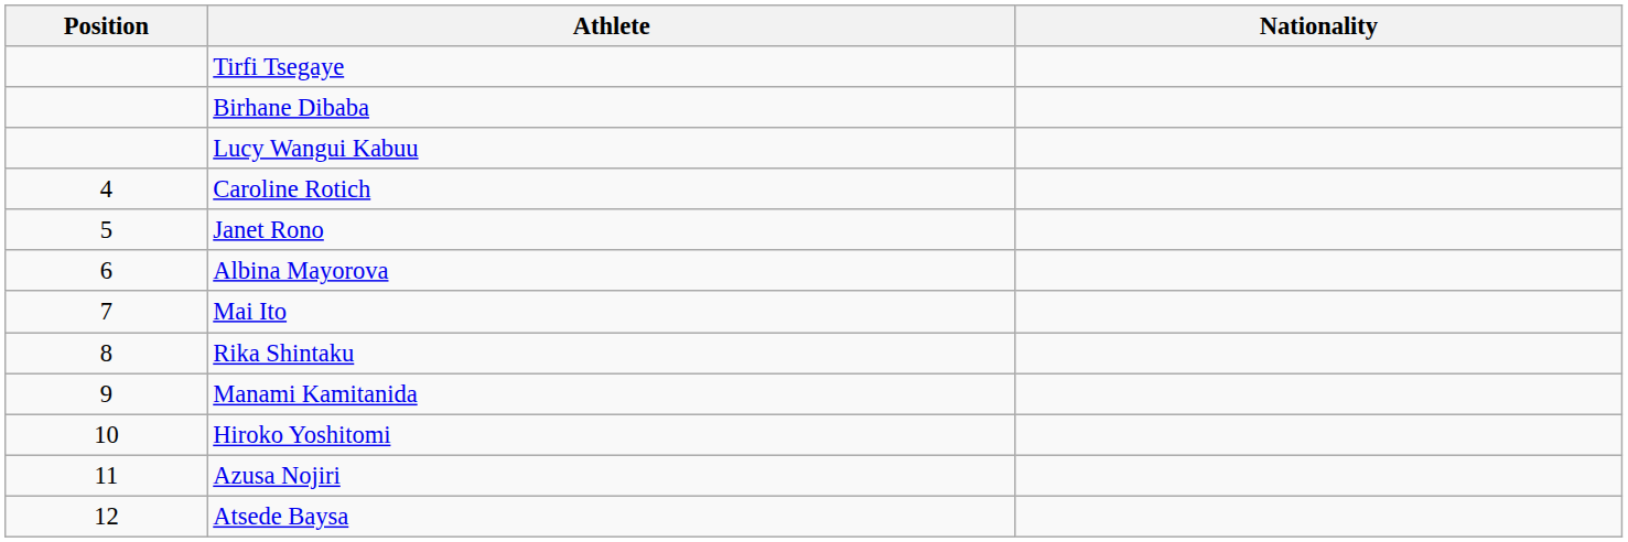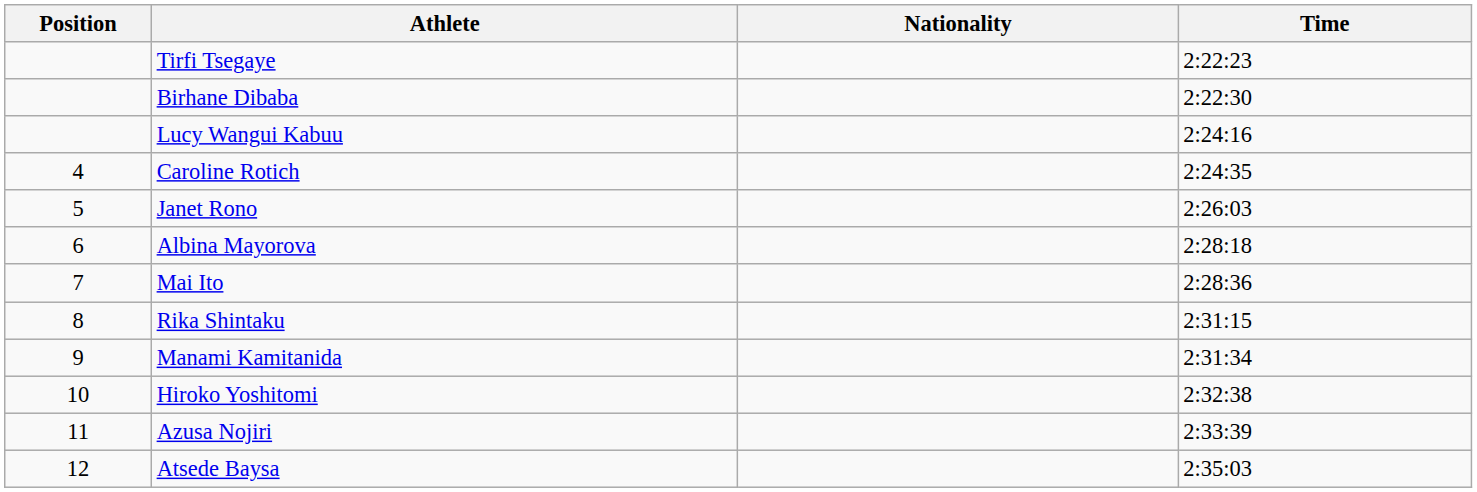+ column: Time | 2:22:23 | 2:22:30 | 2:24:16 | 2:24:35 | 2:26:03 | 2:28:18 | 2:28:36 | 2:31:15 | 2:31:34 | 2:32:38 | 2:33:39 | 2:35:03
